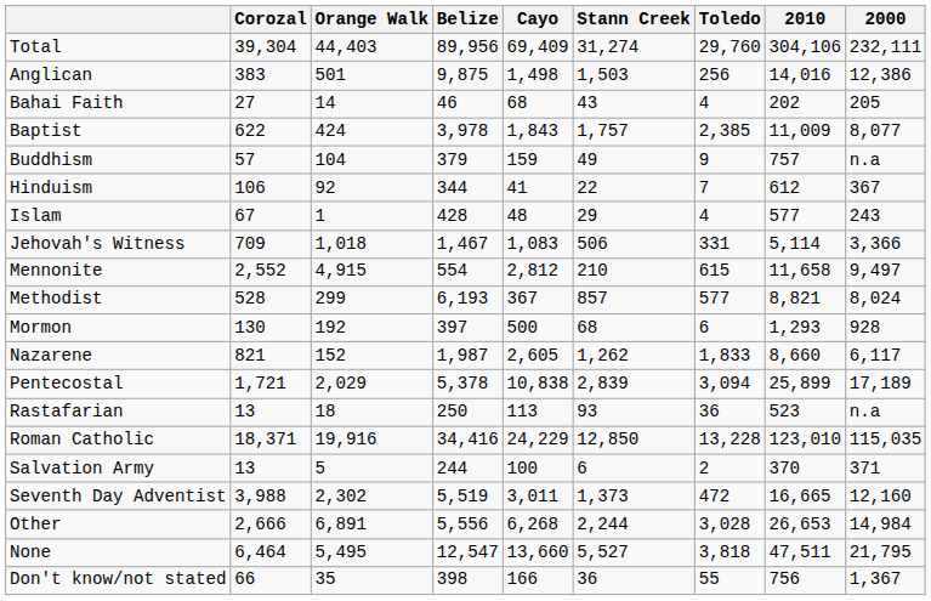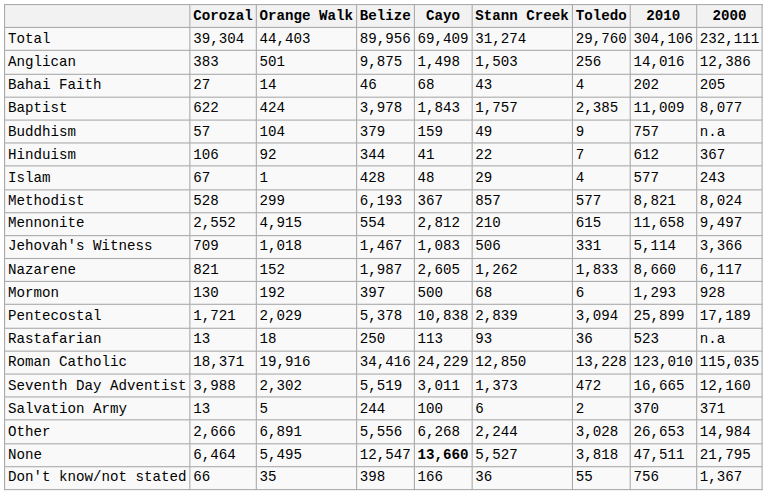rows swapped: Jehovah's Witness <-> Methodist
rows swapped: Mormon <-> Nazarene
rows swapped: Seventh Day Adventist <-> Salvation Army
None | Cayo: normal -> bold
